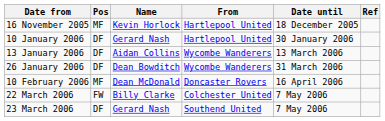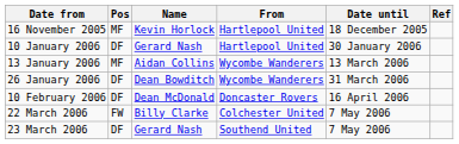13 January 2006 | Pos: DF -> MF
10 February 2006 | Pos: MF -> DF
